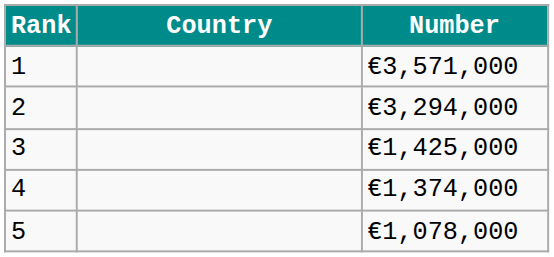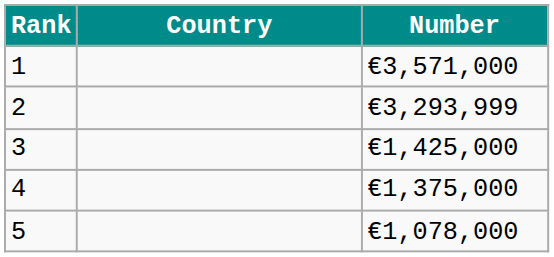2 | Number: €3,294,000 -> €3,293,999
4 | Number: €1,374,000 -> €1,375,000
